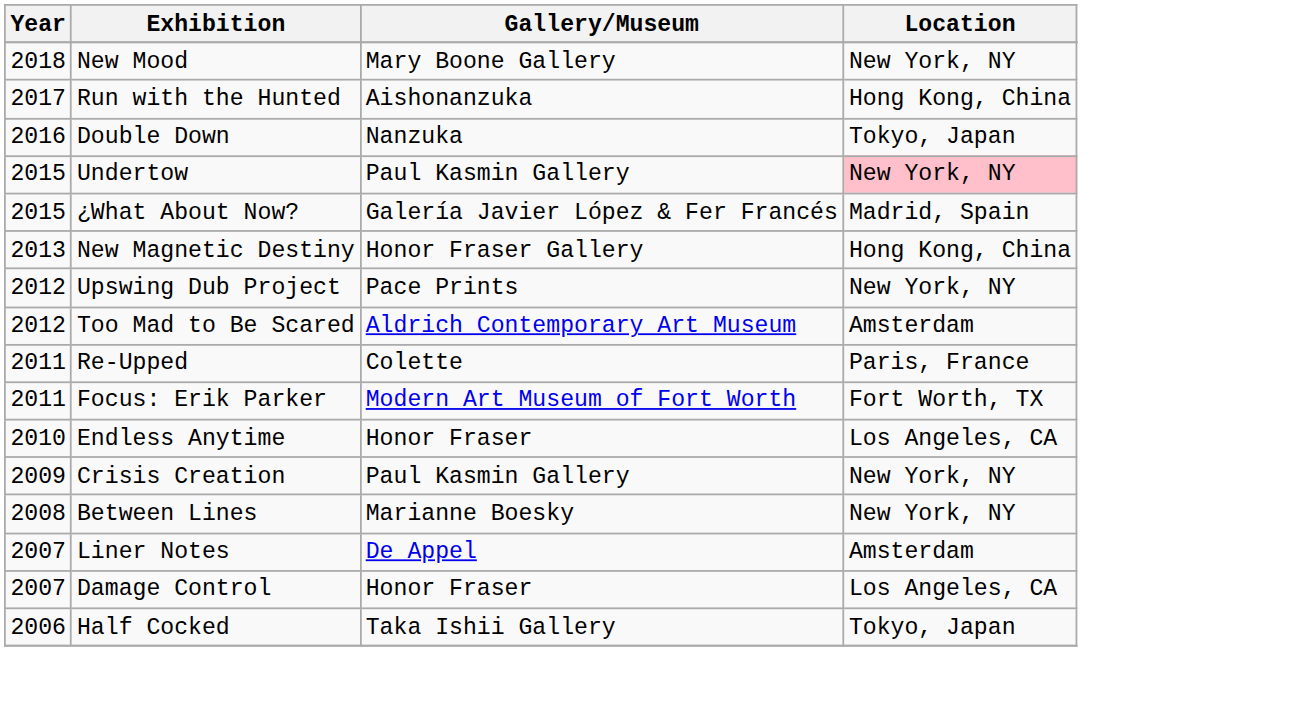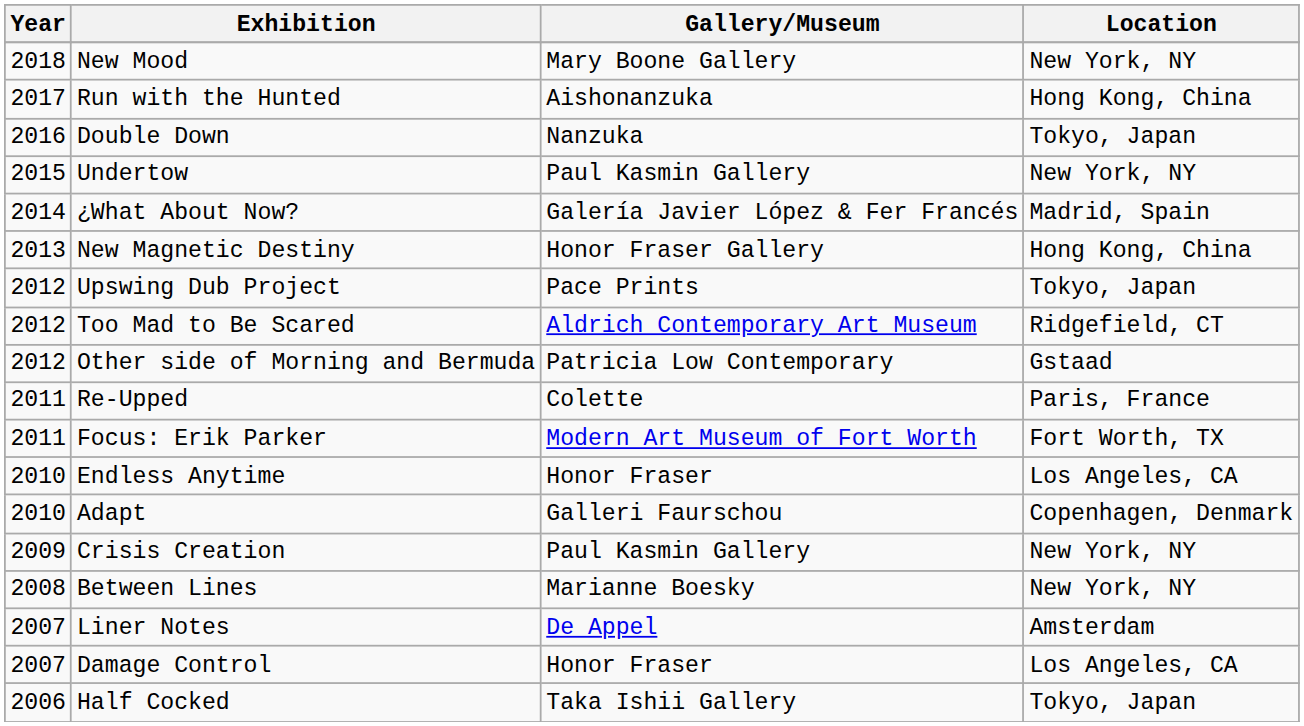Undertow | Location: pink background -> no background
¿What About Now? | Year: 2015 -> 2014
Upswing Dub Project | Location: New York, NY -> Tokyo, Japan
Too Mad to Be Scared | Location: Amsterdam -> Ridgefield, CT
+ row: 2012 | Other side of Morning and Bermuda | Patricia Low Contemporary | Gstaad
+ row: 2010 | Adapt | Galleri Faurschou | Copenhagen, Denmark
